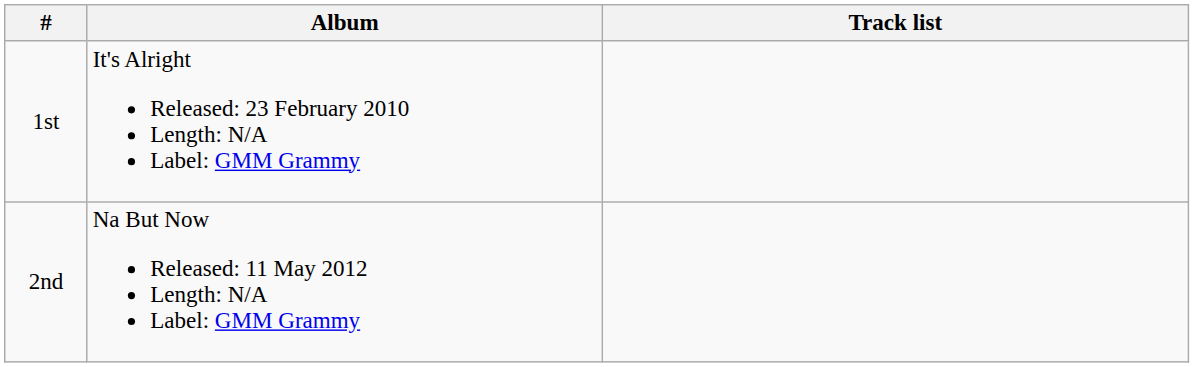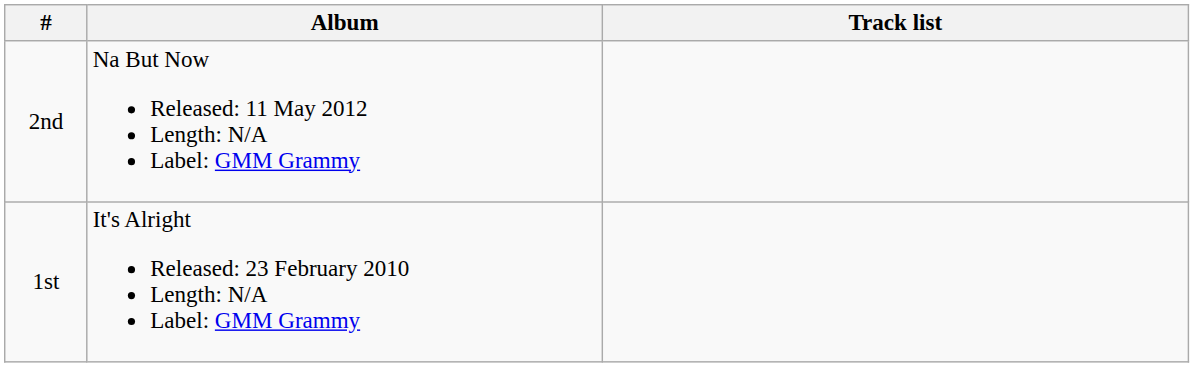rows swapped: 1st <-> 2nd
